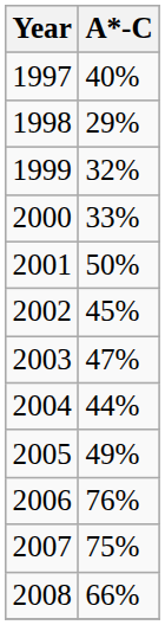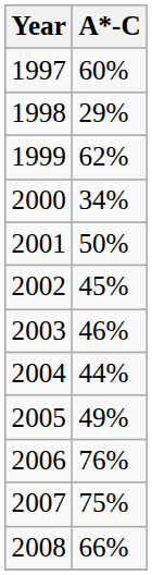1997 | A*-C: 40% -> 60%
1999 | A*-C: 32% -> 62%
2000 | A*-C: 33% -> 34%
2003 | A*-C: 47% -> 46%
